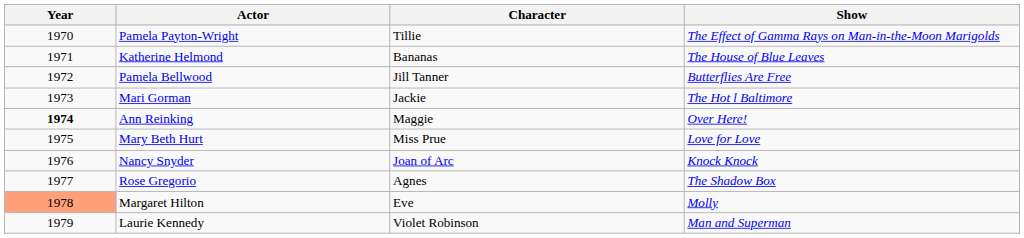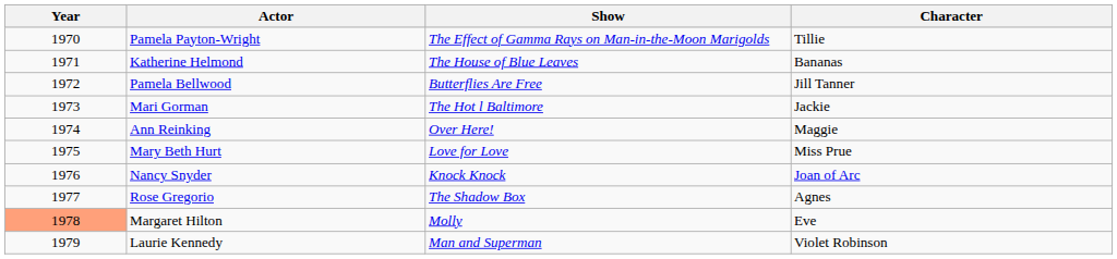columns swapped: Show <-> Character
Ann Reinking | Year: bold -> normal
